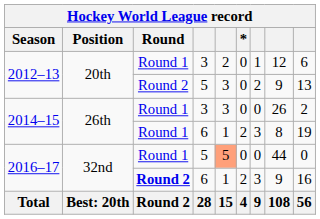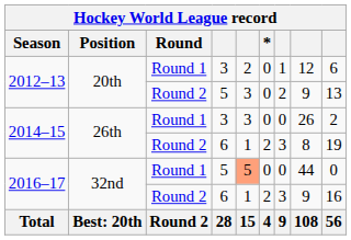2014–15 / 6 | Round: Round 1 -> Round 2
2016–17 / 6 | Round: bold -> normal
